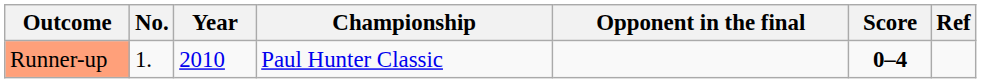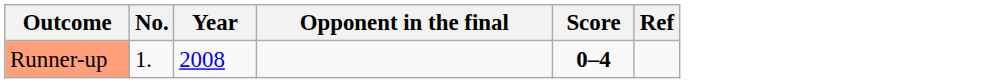- column: Championship | Paul Hunter Classic
Runner-up | Year: 2010 -> 2008
